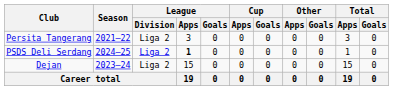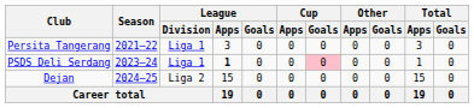Persita Tangerang | League / Division: Liga 2 -> Liga 1
PSDS Deli Serdang | Season: 2024–25 -> 2023–24
PSDS Deli Serdang | League / Division: Liga 2 -> Liga 1
PSDS Deli Serdang | Cup / Goals: no background -> pink background
Dejan | Season: 2023–24 -> 2024–25
